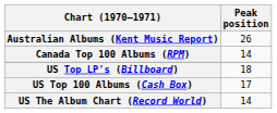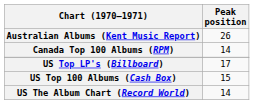US Top LP's (Billboard) | Peak position: 18 -> 17
US Top 100 Albums (Cash Box) | Peak position: 17 -> 15
